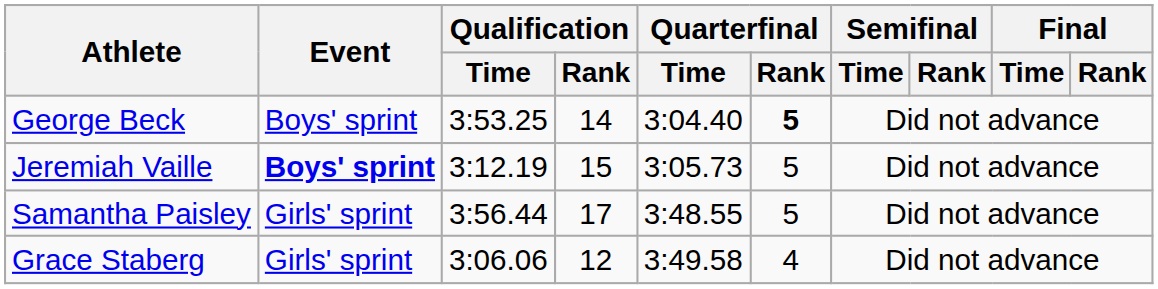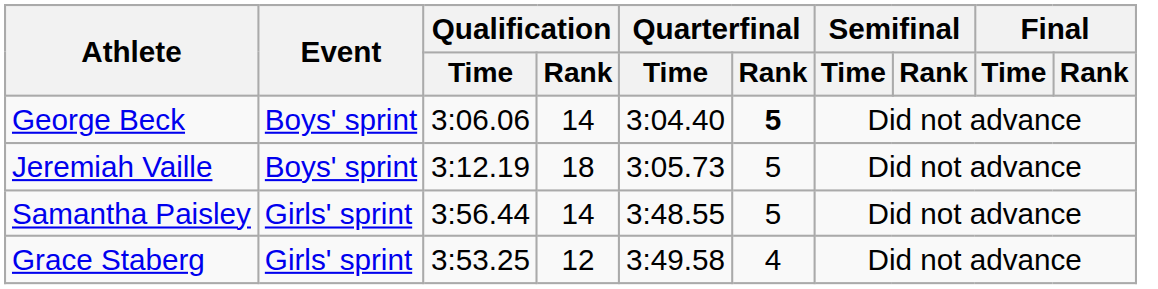George Beck | Qualification / Time: 3:53.25 -> 3:06.06
Jeremiah Vaille | Event: bold -> normal
Jeremiah Vaille | Qualification / Rank: 15 -> 18
Samantha Paisley | Qualification / Rank: 17 -> 14
Grace Staberg | Qualification / Time: 3:06.06 -> 3:53.25
